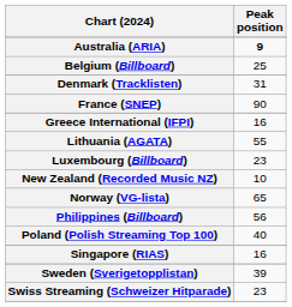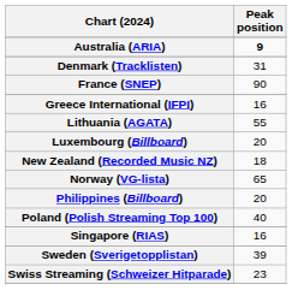- row: Belgium (Billboard) | 25
Luxembourg (Billboard) | Peak position: 23 -> 20
New Zealand (Recorded Music NZ) | Peak position: 10 -> 18
Philippines (Billboard) | Peak position: 56 -> 20
